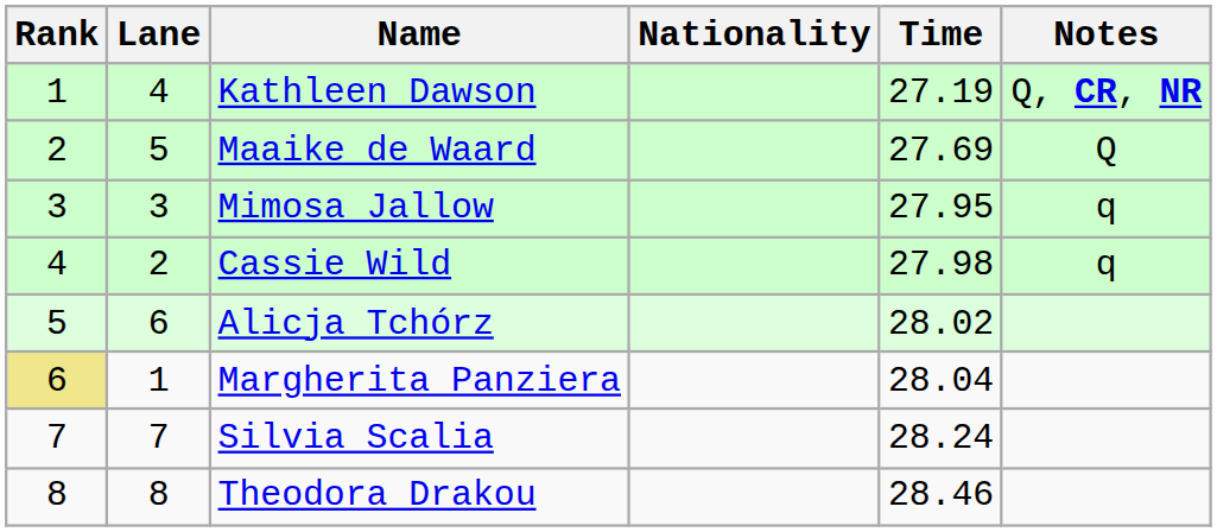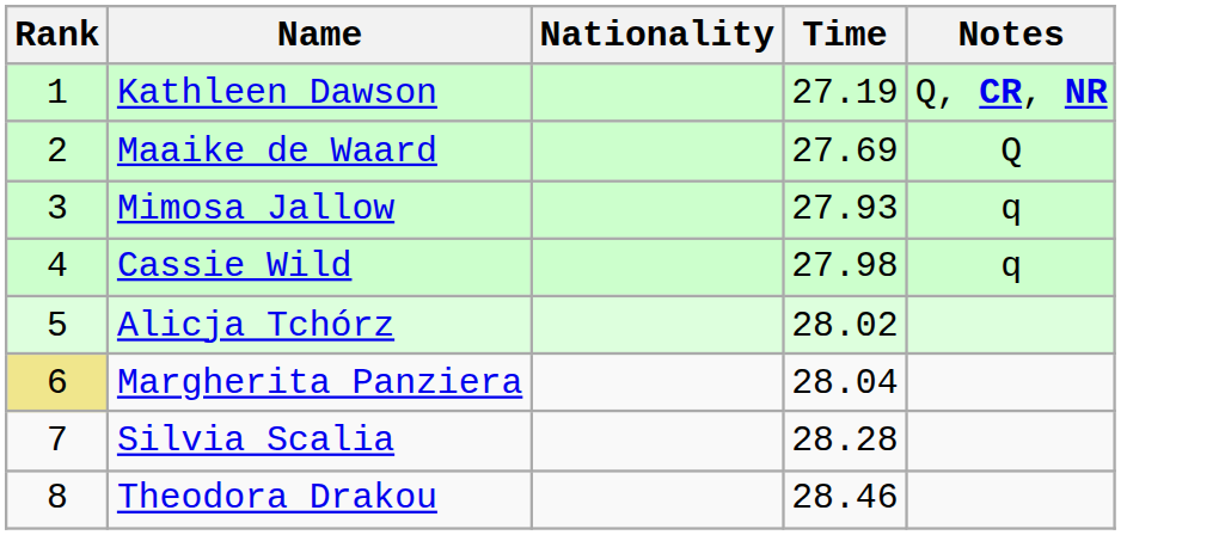- column: Lane | 4 | 5 | 3 | 2 | 6 | 1 | 7 | 8
Mimosa Jallow | Time: 27.95 -> 27.93
Silvia Scalia | Time: 28.24 -> 28.28
